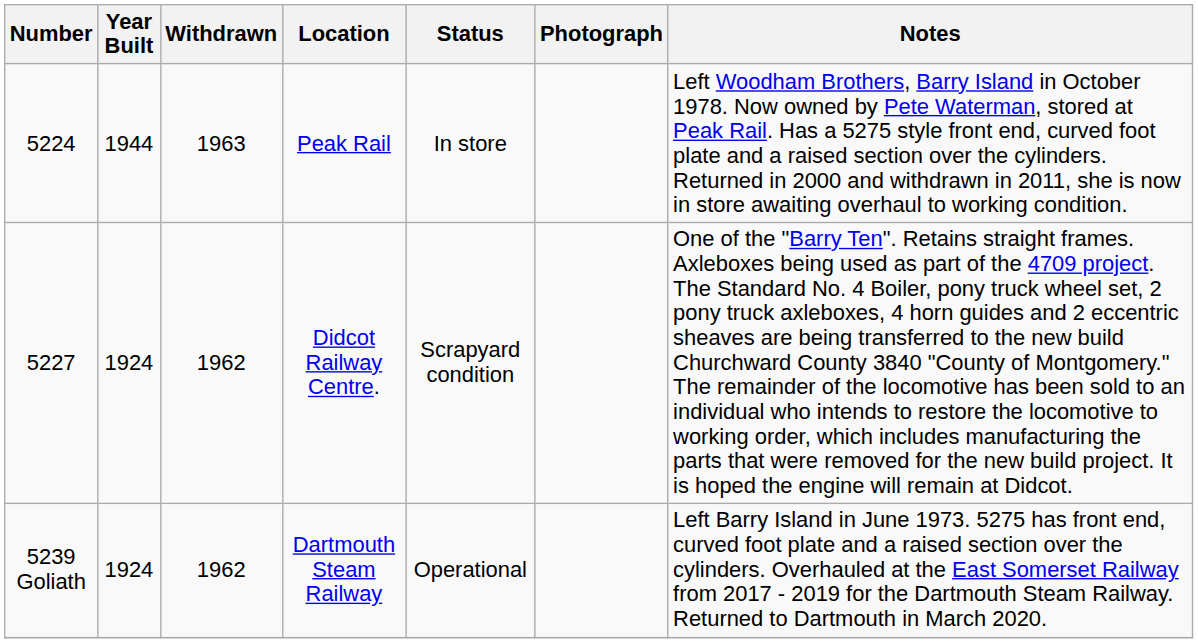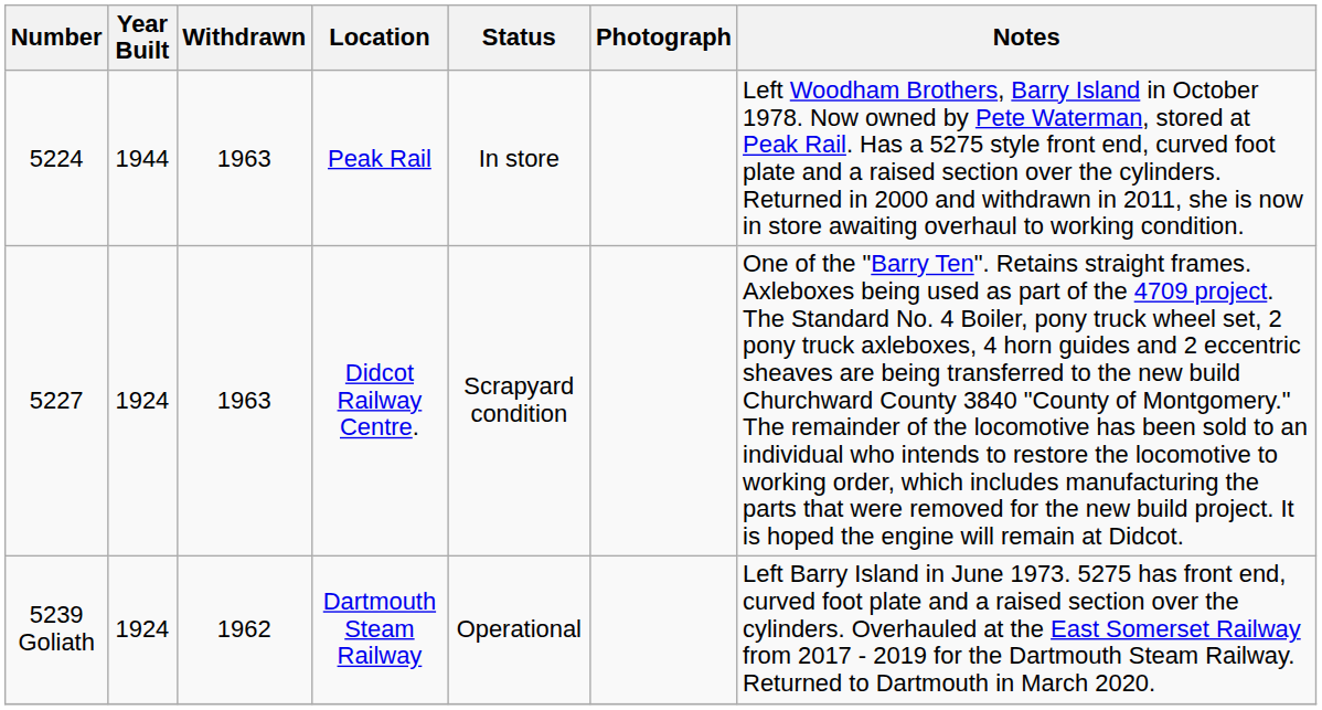Didcot Railway Centre. | Withdrawn: 1962 -> 1963
